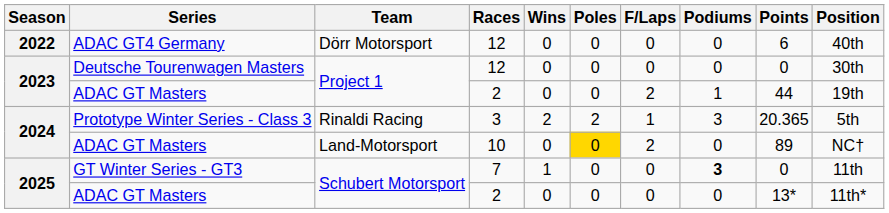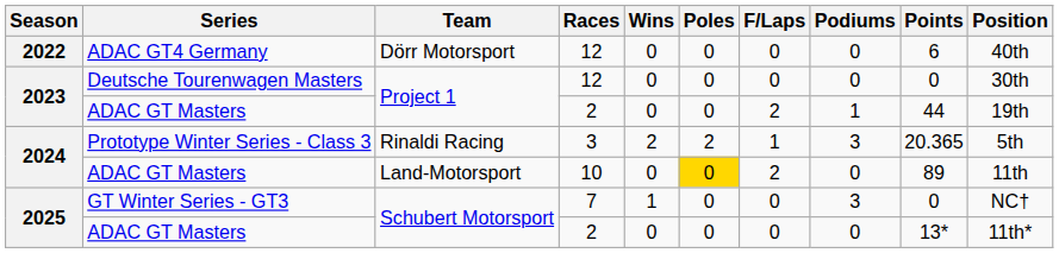ADAC GT Masters / Land-Motorsport | Position: NC† -> 11th
GT Winter Series - GT3 | Podiums: bold -> normal
GT Winter Series - GT3 | Position: 11th -> NC†
